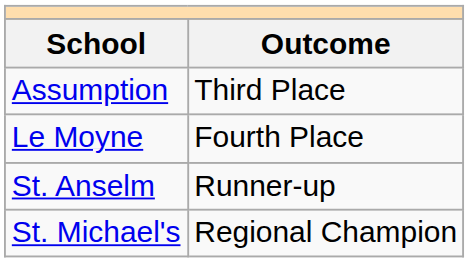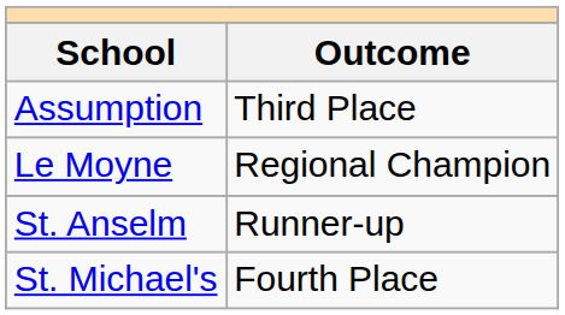Le Moyne | Outcome: Fourth Place -> Regional Champion
St. Michael's | Outcome: Regional Champion -> Fourth Place
